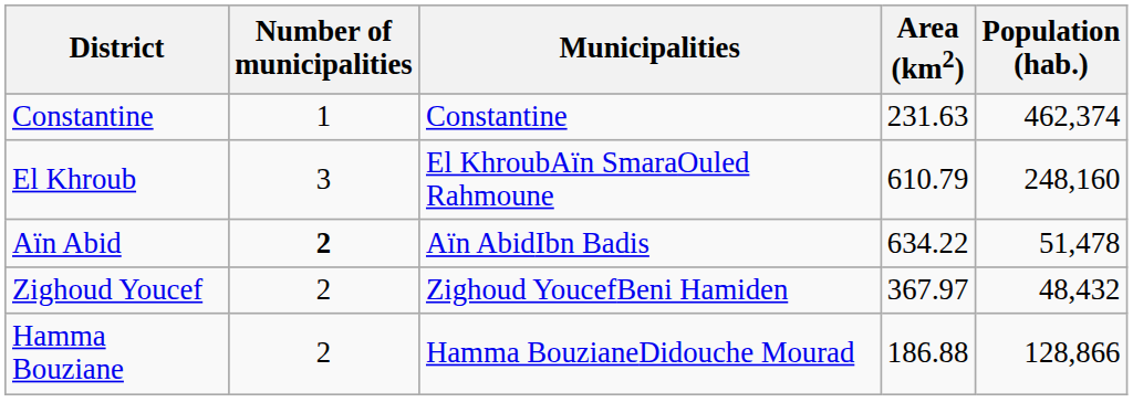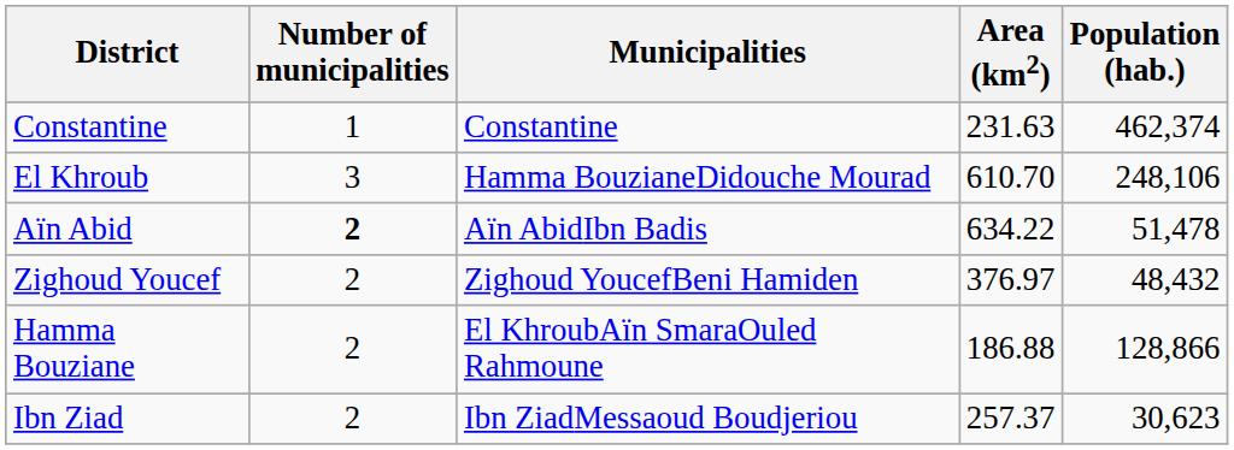El Khroub | Municipalities: El KhroubAïn SmaraOuled Rahmoune -> Hamma BouzianeDidouche Mourad
El Khroub | Area (km2): 610.79 -> 610.70
El Khroub | Population (hab.): 248,160 -> 248,106
Zighoud Youcef | Area (km2): 367.97 -> 376.97
Hamma Bouziane | Municipalities: Hamma BouzianeDidouche Mourad -> El KhroubAïn SmaraOuled Rahmoune
+ row: Ibn Ziad | 2 | Ibn ZiadMessaoud Boudjeriou | 257.37 | 30,623
